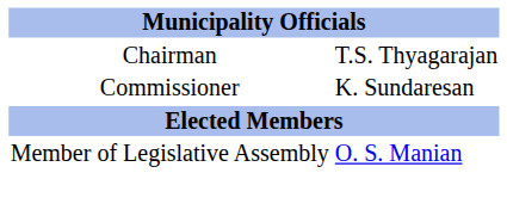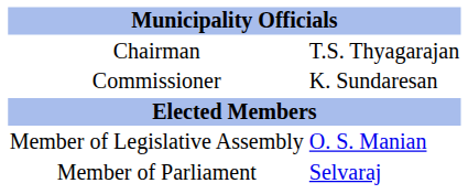+ row: Member of Parliament | Selvaraj
